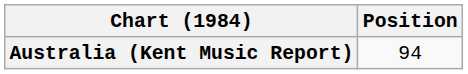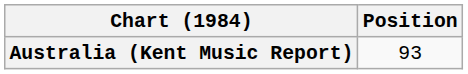Australia (Kent Music Report) | Position: 94 -> 93
